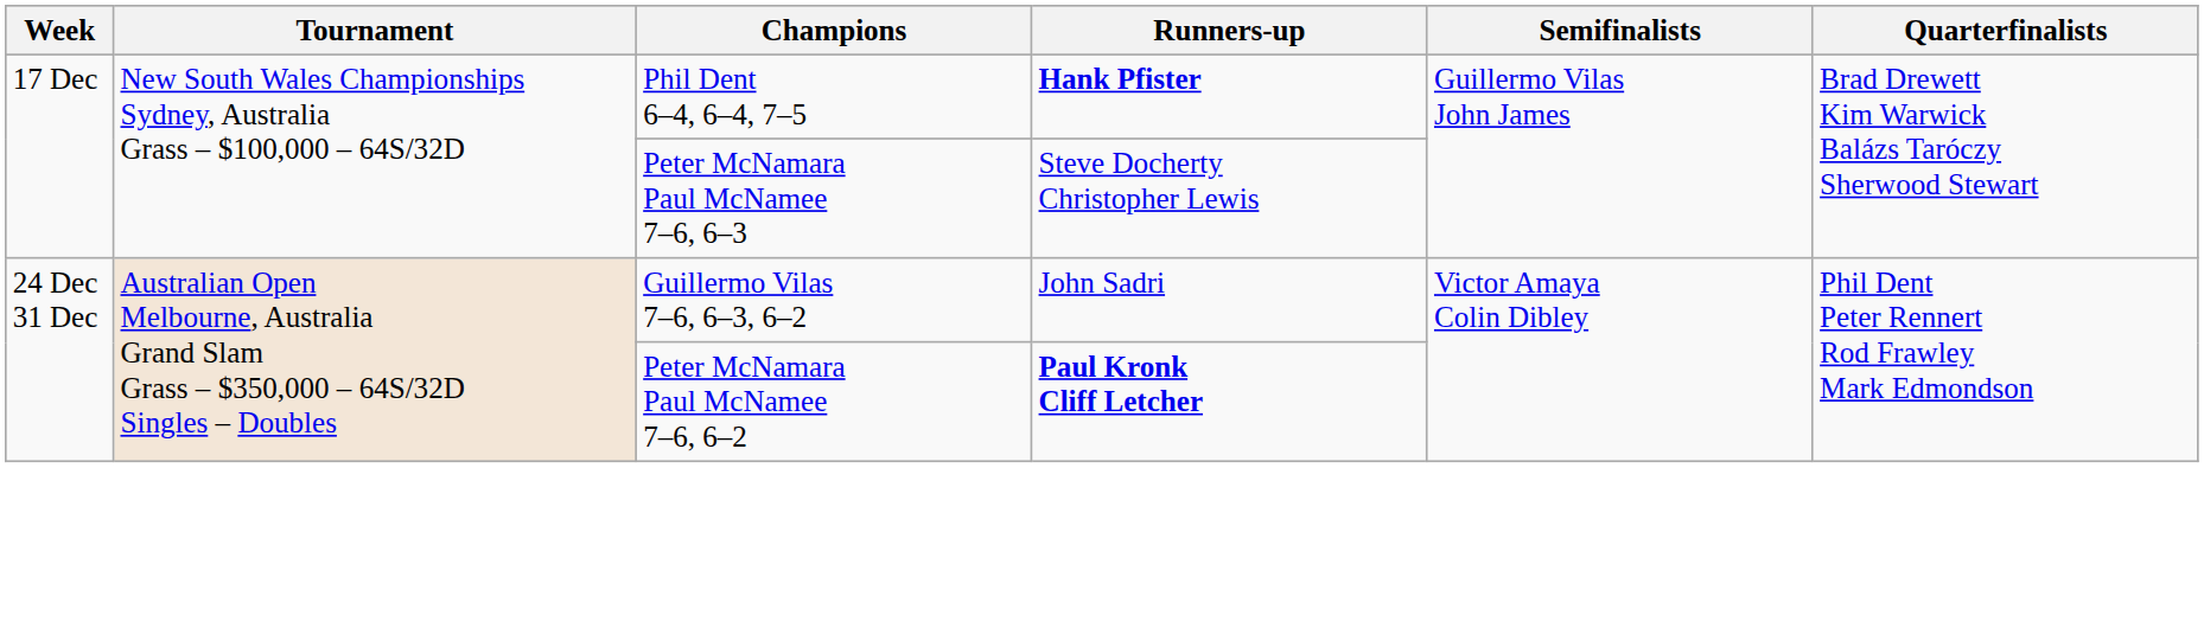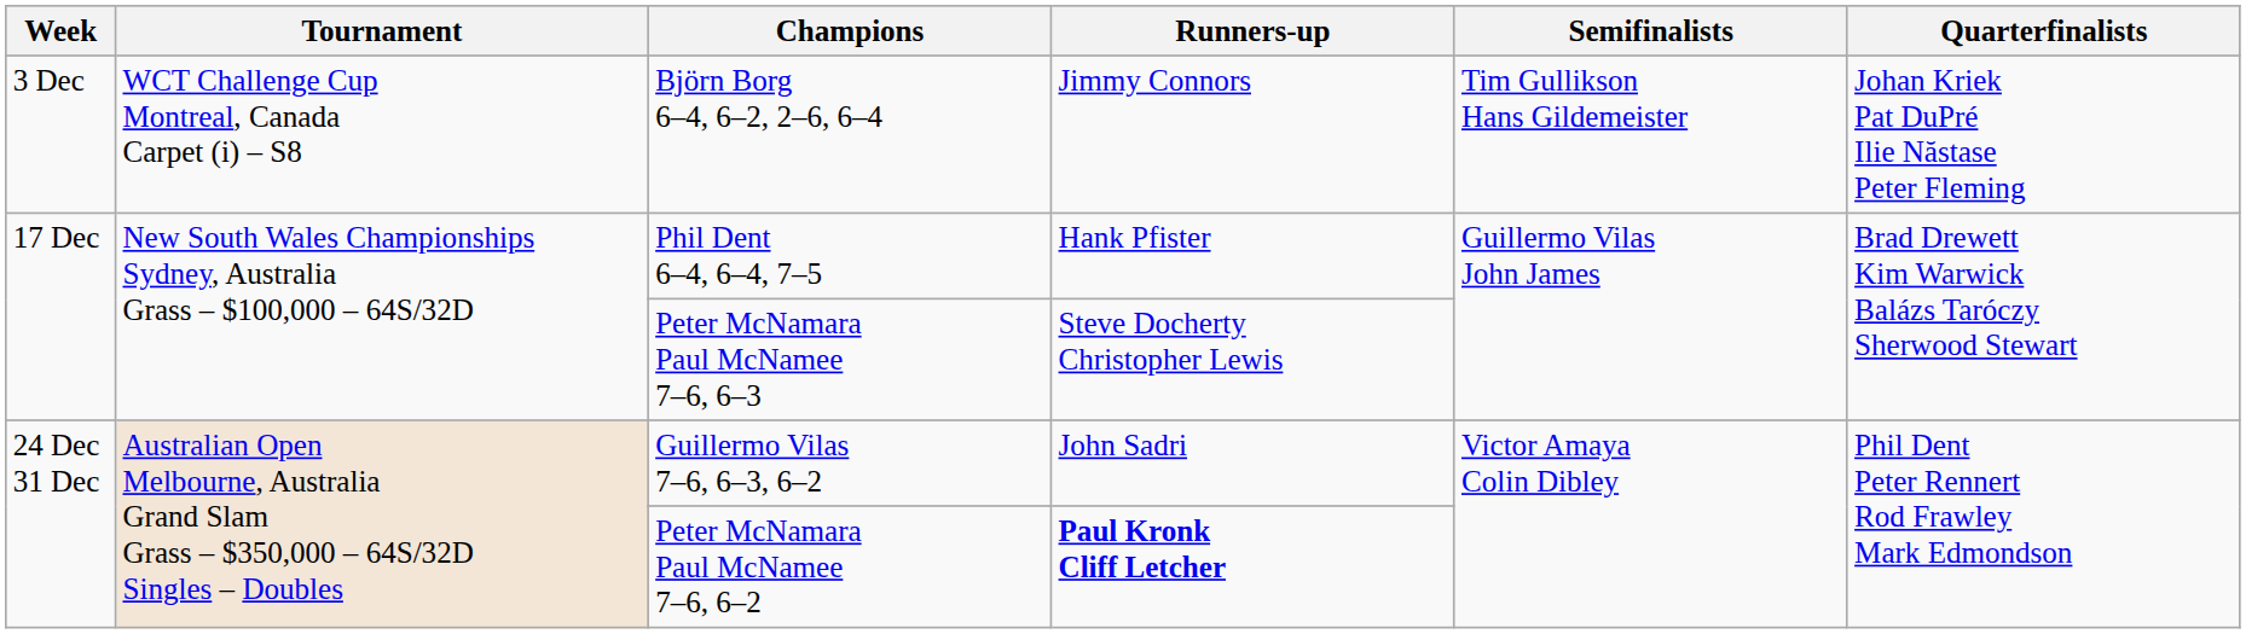+ row: 3 Dec | WCT Challenge Cup Montreal, Canada Carpet (i) – S8 | Björn Borg 6–4, 6–2, 2–6, 6–4 | Jimmy Connors | Tim Gullikson Hans Gildemeister | Johan Kriek Pat DuPré Ilie Năstase Peter Fleming
Phil Dent 6–4, 6–4, 7–5 | Runners-up: bold -> normal
